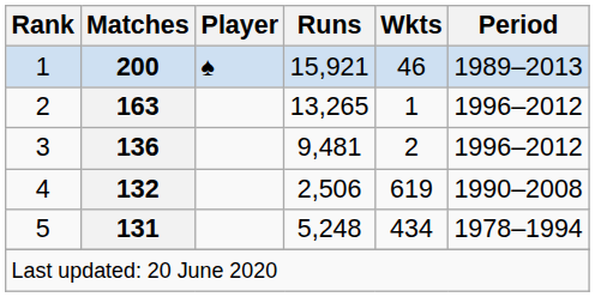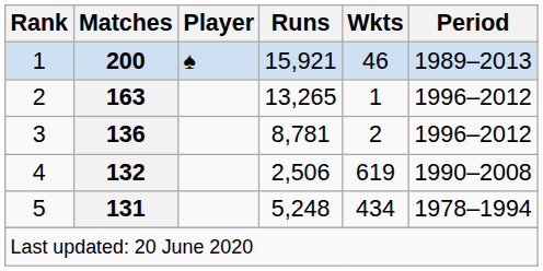3 | Runs: 9,481 -> 8,781
